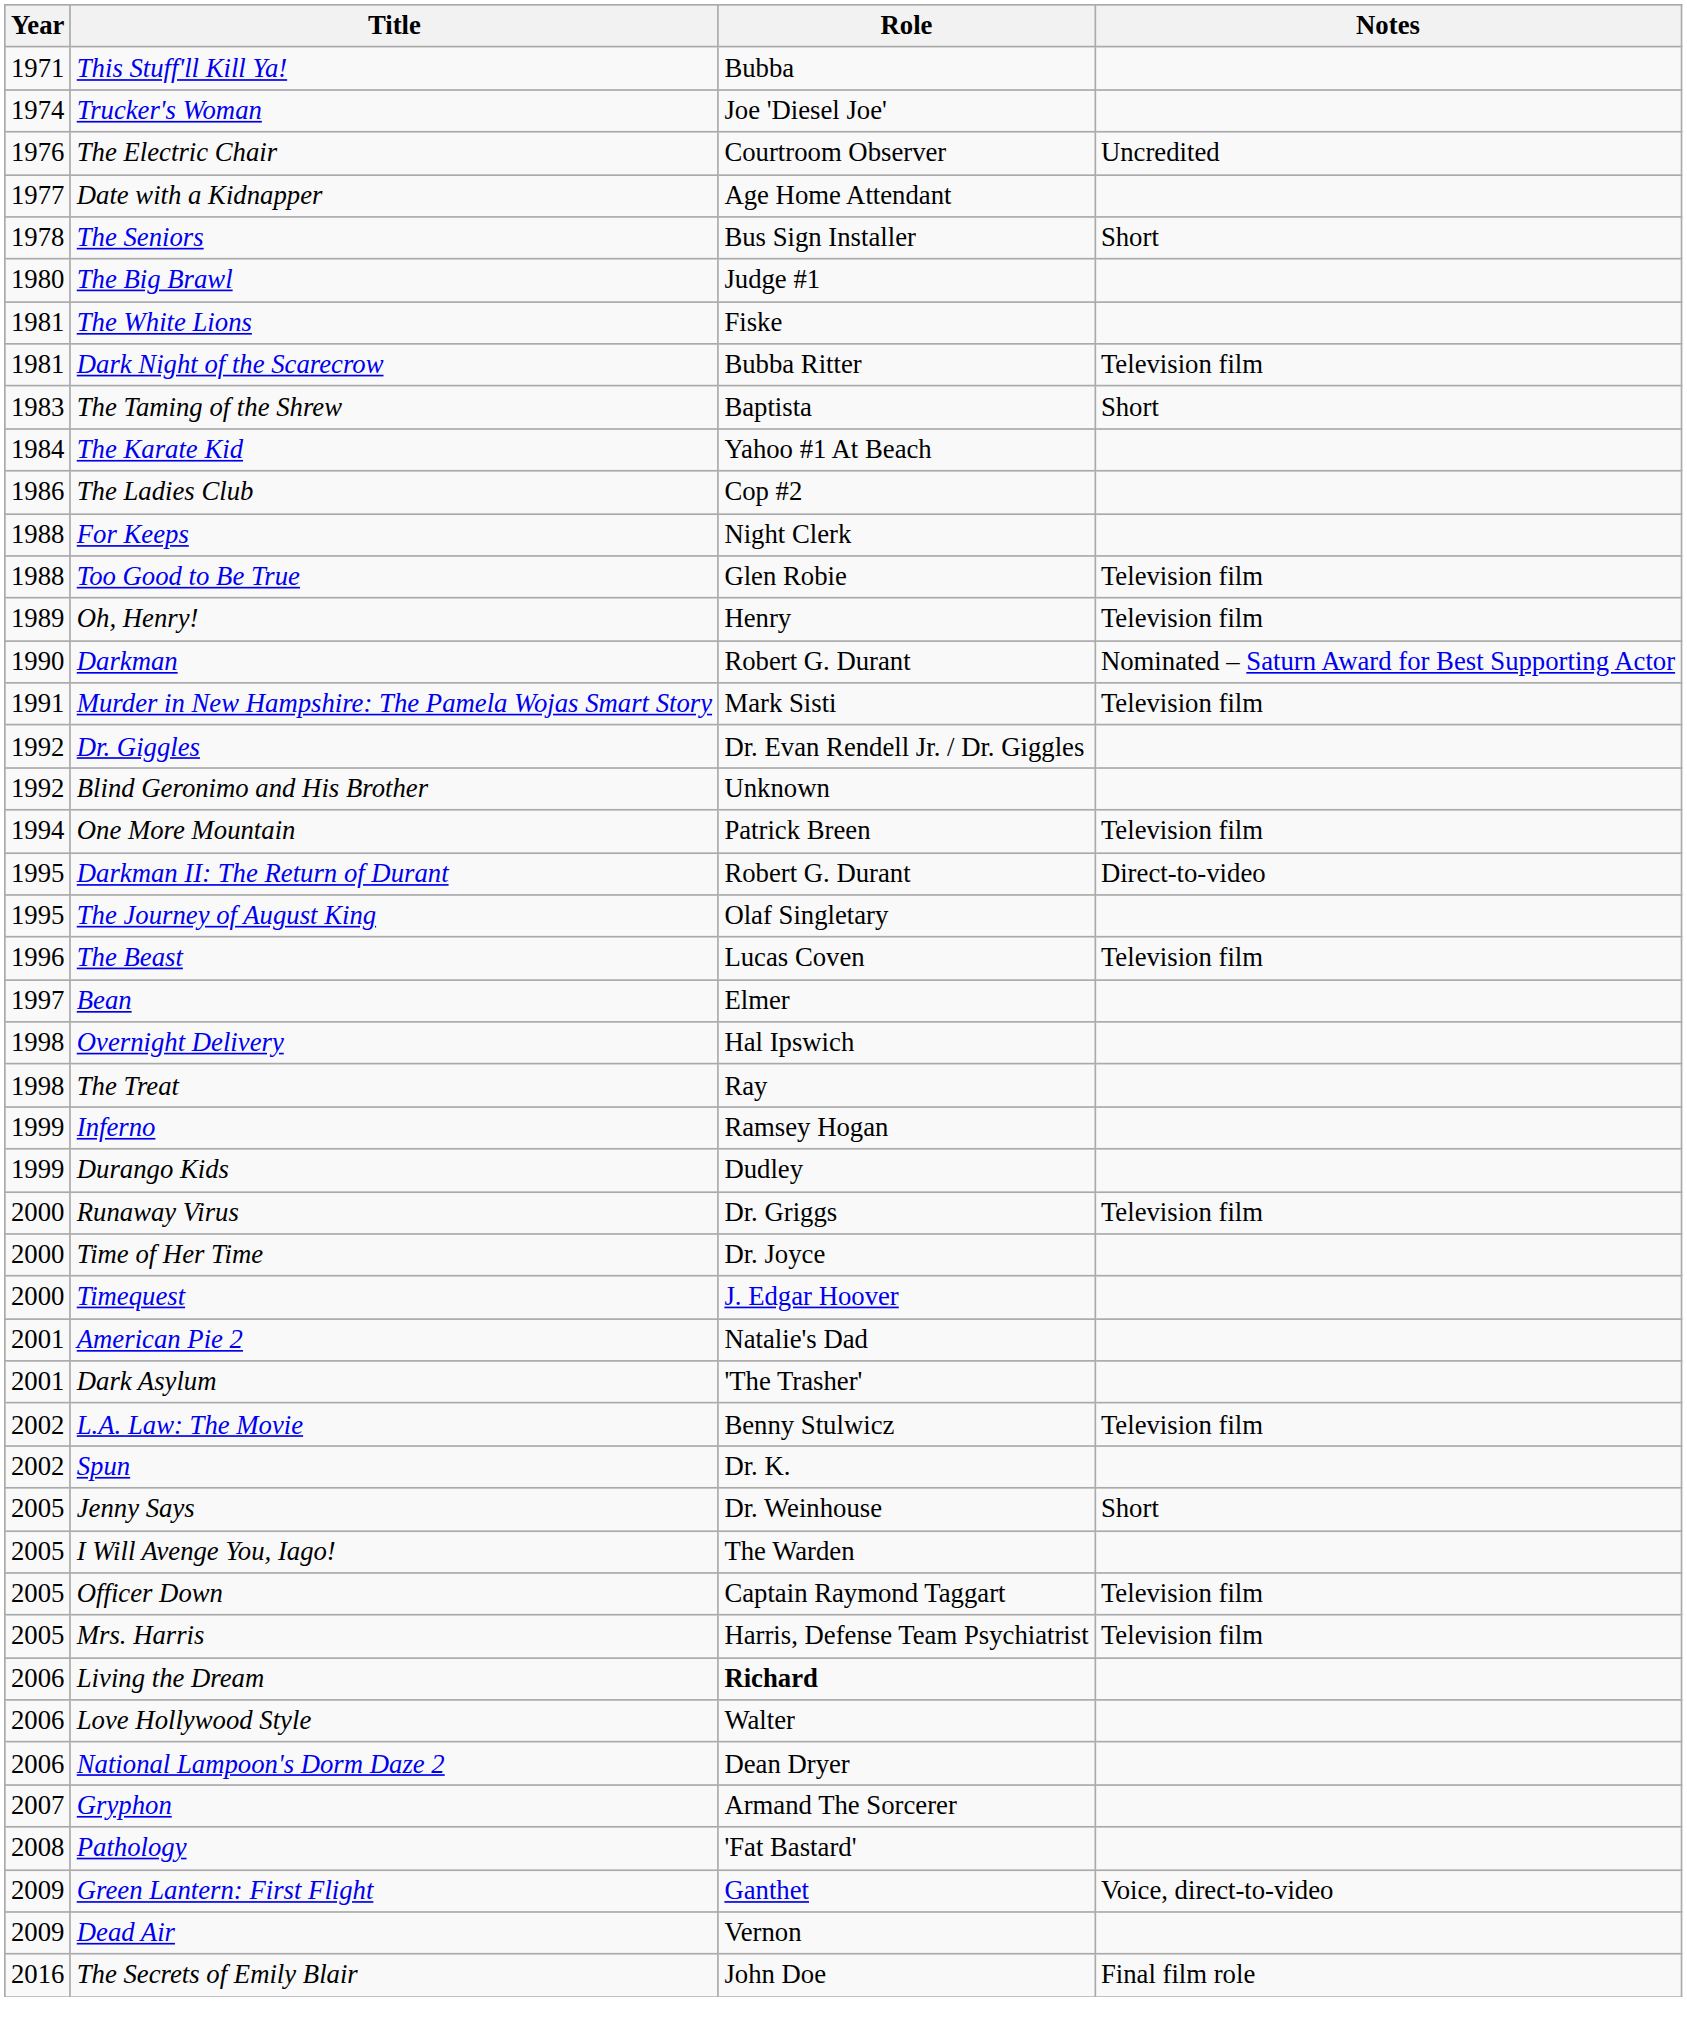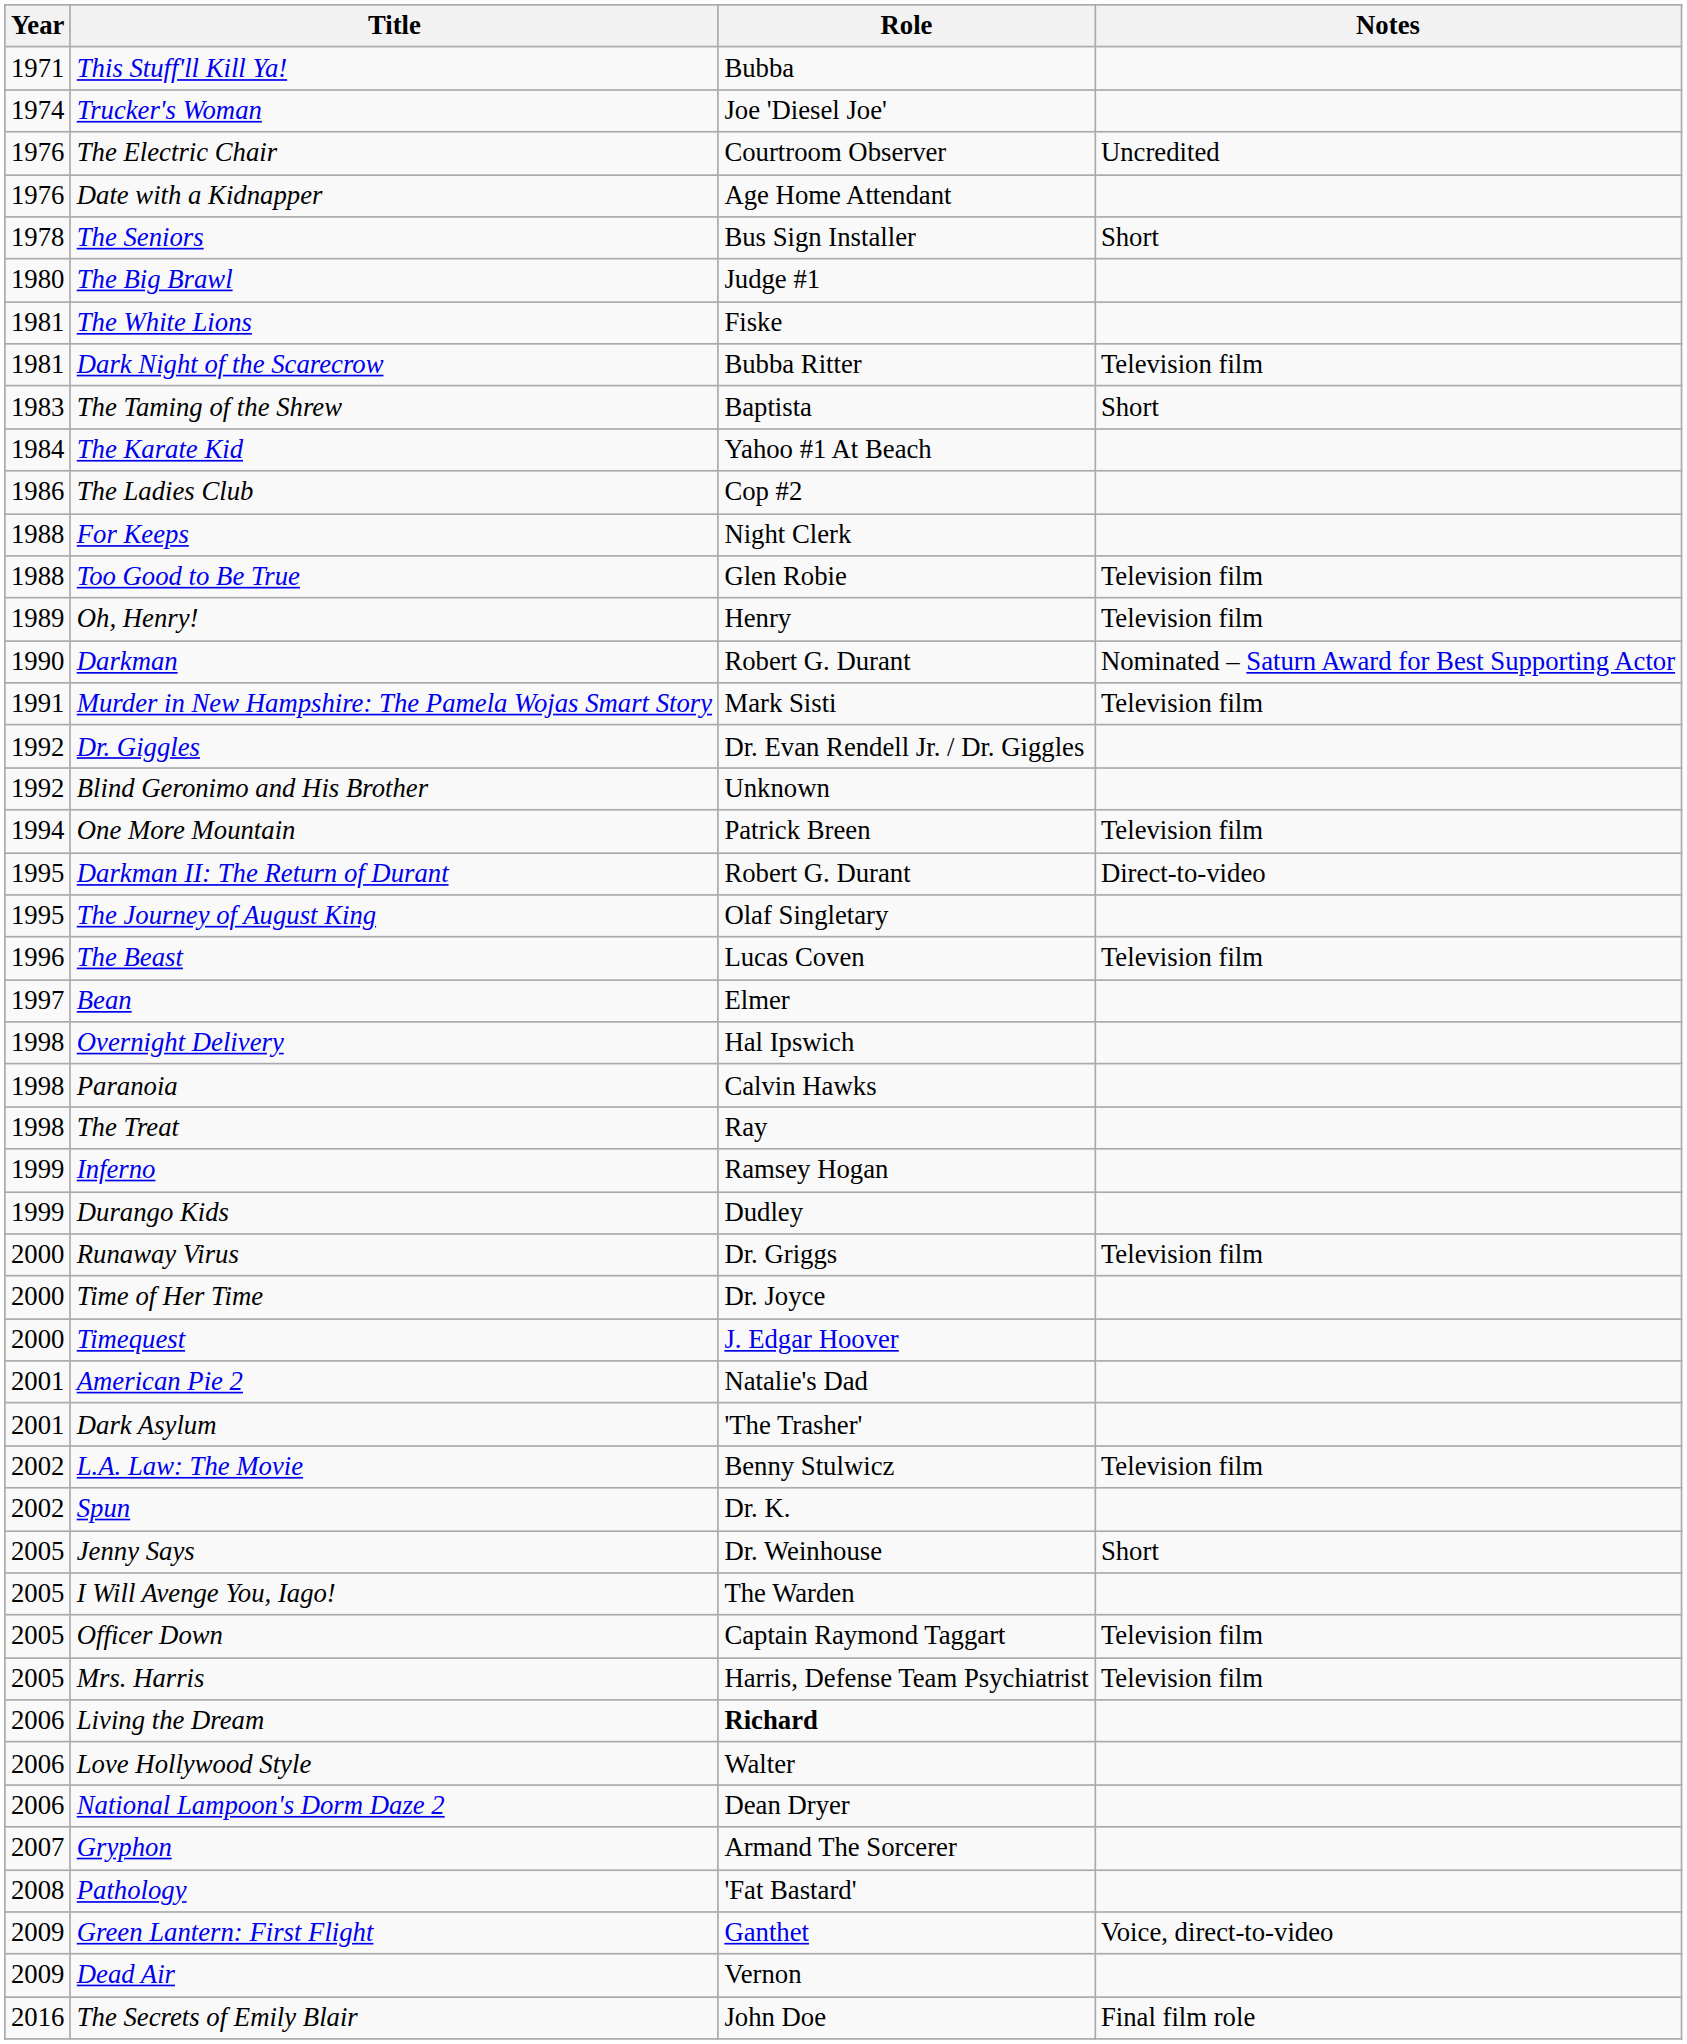Date with a Kidnapper | Year: 1977 -> 1976
+ row: 1998 | Paranoia | Calvin Hawks
